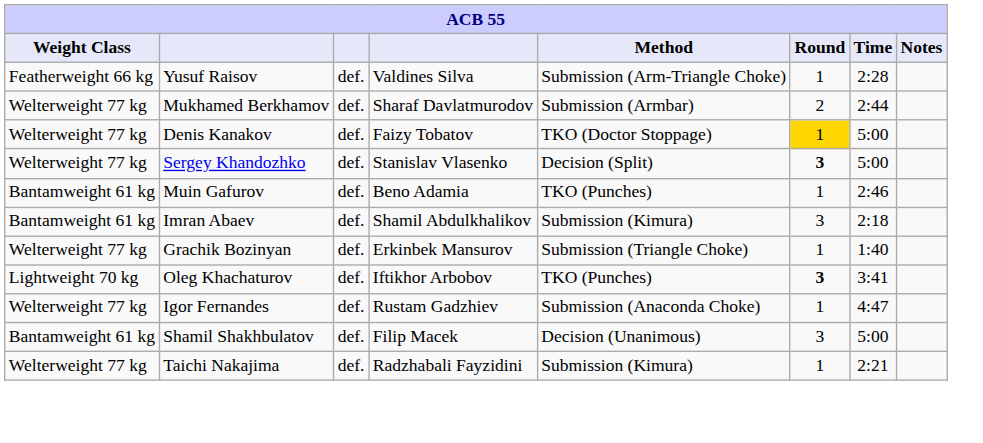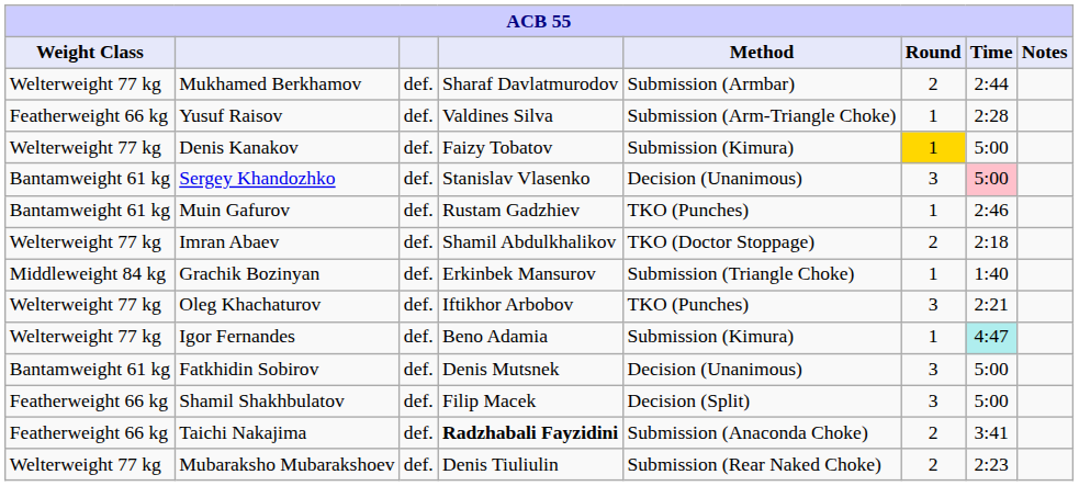rows swapped: Mukhamed Berkhamov <-> Yusuf Raisov
Denis Kanakov | Method: TKO (Doctor Stoppage) -> Submission (Kimura)
Sergey Khandozhko | Weight Class: Welterweight 77 kg -> Bantamweight 61 kg
Sergey Khandozhko | Method: Decision (Split) -> Decision (Unanimous)
Sergey Khandozhko | Round: bold -> normal
Sergey Khandozhko | Time: no background -> pink background
Muin Gafurov | column 4: Beno Adamia -> Rustam Gadzhiev
Imran Abaev | Weight Class: Bantamweight 61 kg -> Welterweight 77 kg
Imran Abaev | Method: Submission (Kimura) -> TKO (Doctor Stoppage)
Imran Abaev | Round: 3 -> 2
Grachik Bozinyan | Weight Class: Welterweight 77 kg -> Middleweight 84 kg
Oleg Khachaturov | Weight Class: Lightweight 70 kg -> Welterweight 77 kg
Oleg Khachaturov | Round: bold -> normal
Oleg Khachaturov | Time: 3:41 -> 2:21
Igor Fernandes | column 4: Rustam Gadzhiev -> Beno Adamia
Igor Fernandes | Method: Submission (Anaconda Choke) -> Submission (Kimura)
Igor Fernandes | Time: no background -> paleturquoise background
+ row: Bantamweight 61 kg | Fatkhidin Sobirov | def. | Denis Mutsnek | Decision (Unanimous) | 3 | 5:00
Shamil Shakhbulatov | Weight Class: Bantamweight 61 kg -> Featherweight 66 kg
Shamil Shakhbulatov | Method: Decision (Unanimous) -> Decision (Split)
Taichi Nakajima | Weight Class: Welterweight 77 kg -> Featherweight 66 kg
Taichi Nakajima | column 4: normal -> bold
Taichi Nakajima | Method: Submission (Kimura) -> Submission (Anaconda Choke)
Taichi Nakajima | Round: 1 -> 2
Taichi Nakajima | Time: 2:21 -> 3:41
+ row: Welterweight 77 kg | Mubaraksho Mubarakshoev | def. | Denis Tiuliulin | Submission (Rear Naked Choke) | 2 | 2:23
